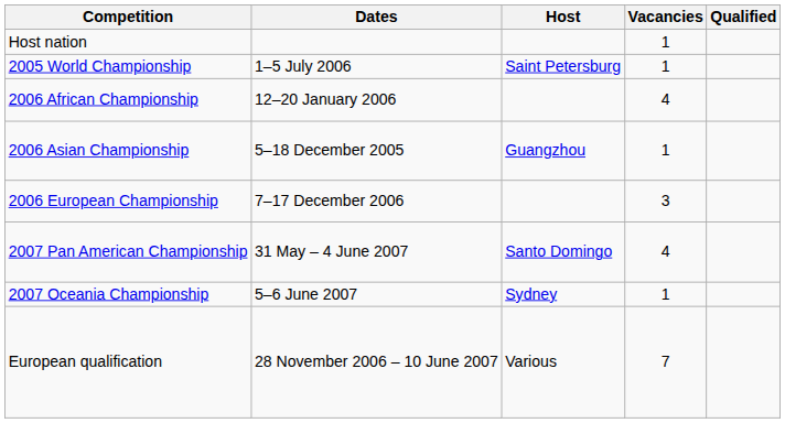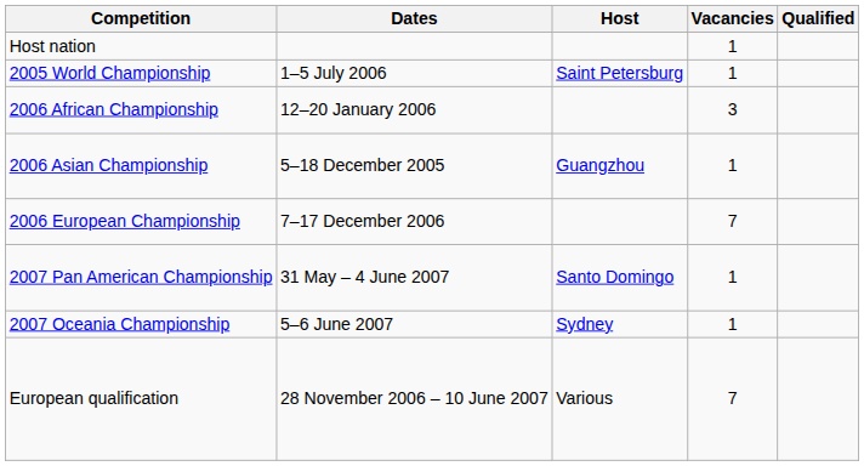2006 African Championship | Vacancies: 4 -> 3
2006 European Championship | Vacancies: 3 -> 7
2007 Pan American Championship | Vacancies: 4 -> 1
